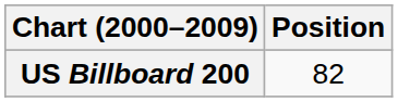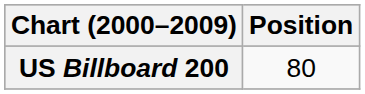US Billboard 200 | Position: 82 -> 80
